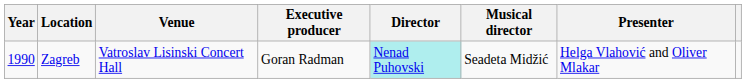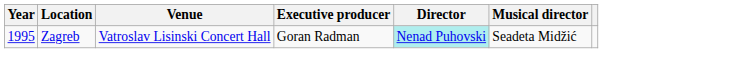- column: Presenter | Helga Vlahović and Oliver Mlakar
Zagreb | Year: 1990 -> 1995
